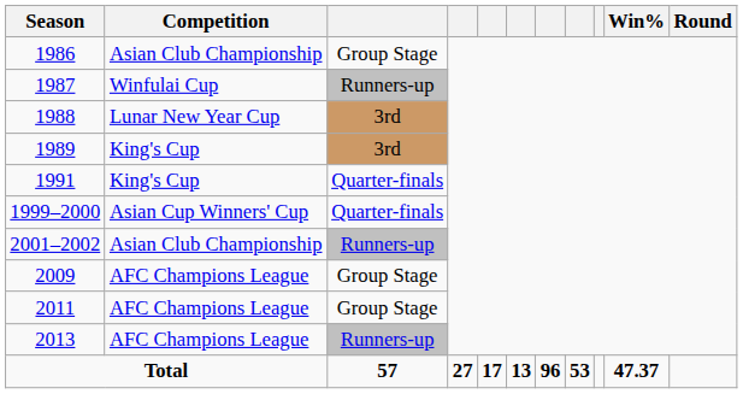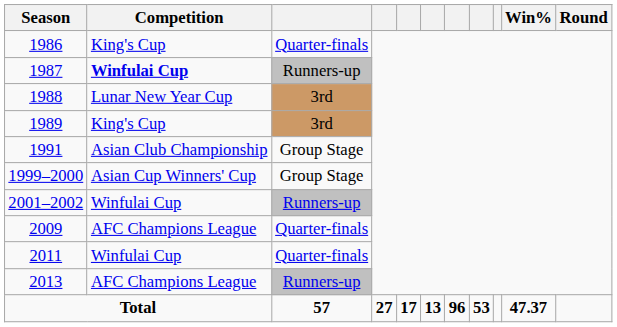1986 | Competition: Asian Club Championship -> King's Cup
1986 | column 3: Group Stage -> Quarter-finals
1987 | Competition: normal -> bold
1991 | Competition: King's Cup -> Asian Club Championship
1991 | column 3: Quarter-finals -> Group Stage
1999–2000 | column 3: Quarter-finals -> Group Stage
2001–2002 | Competition: Asian Club Championship -> Winfulai Cup
2009 | column 3: Group Stage -> Quarter-finals
2011 | Competition: AFC Champions League -> Winfulai Cup
2011 | column 3: Group Stage -> Quarter-finals
